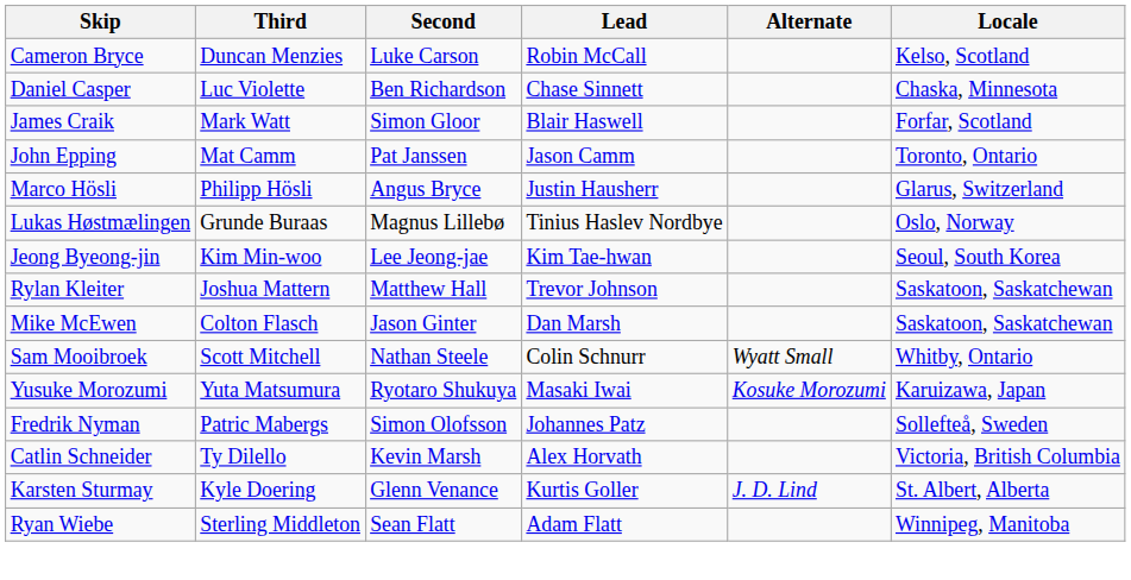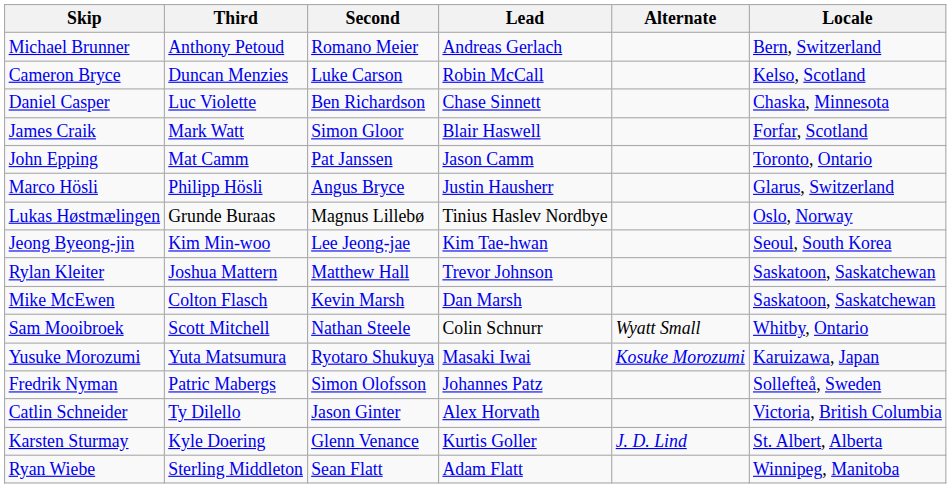+ row: Michael Brunner | Anthony Petoud | Romano Meier | Andreas Gerlach | Bern, Switzerland
Mike McEwen | Second: Jason Ginter -> Kevin Marsh
Catlin Schneider | Second: Kevin Marsh -> Jason Ginter
